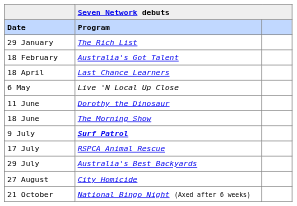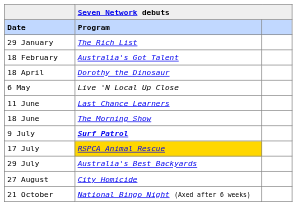18 April | Seven Network debuts / Program: Last Chance Learners -> Dorothy the Dinosaur
11 June | Seven Network debuts / Program: Dorothy the Dinosaur -> Last Chance Learners
17 July | Seven Network debuts / Program: no background -> gold background
